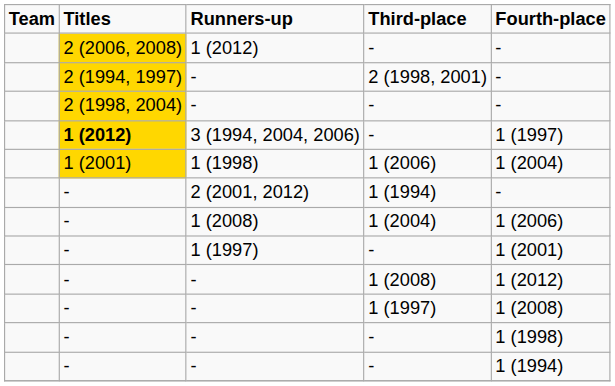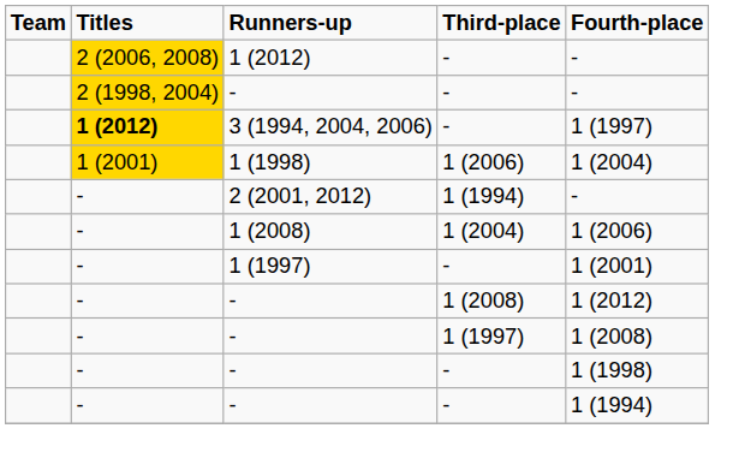- row: 2 (1994, 1997) | - | 2 (1998, 2001) | -
